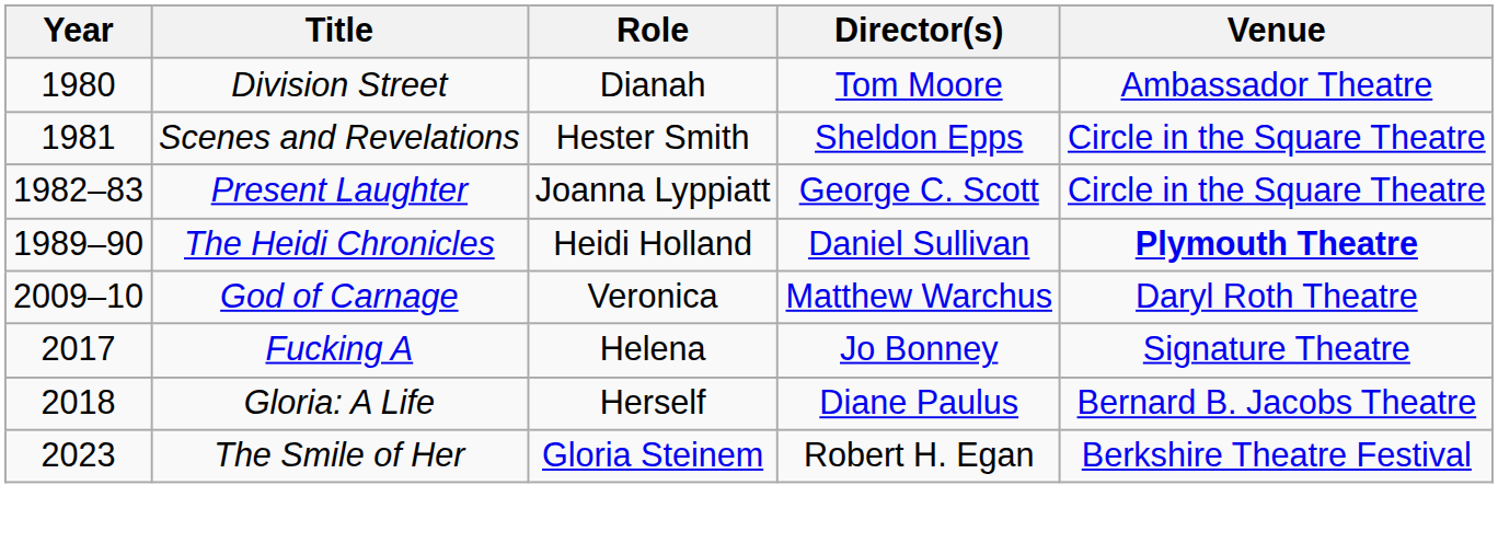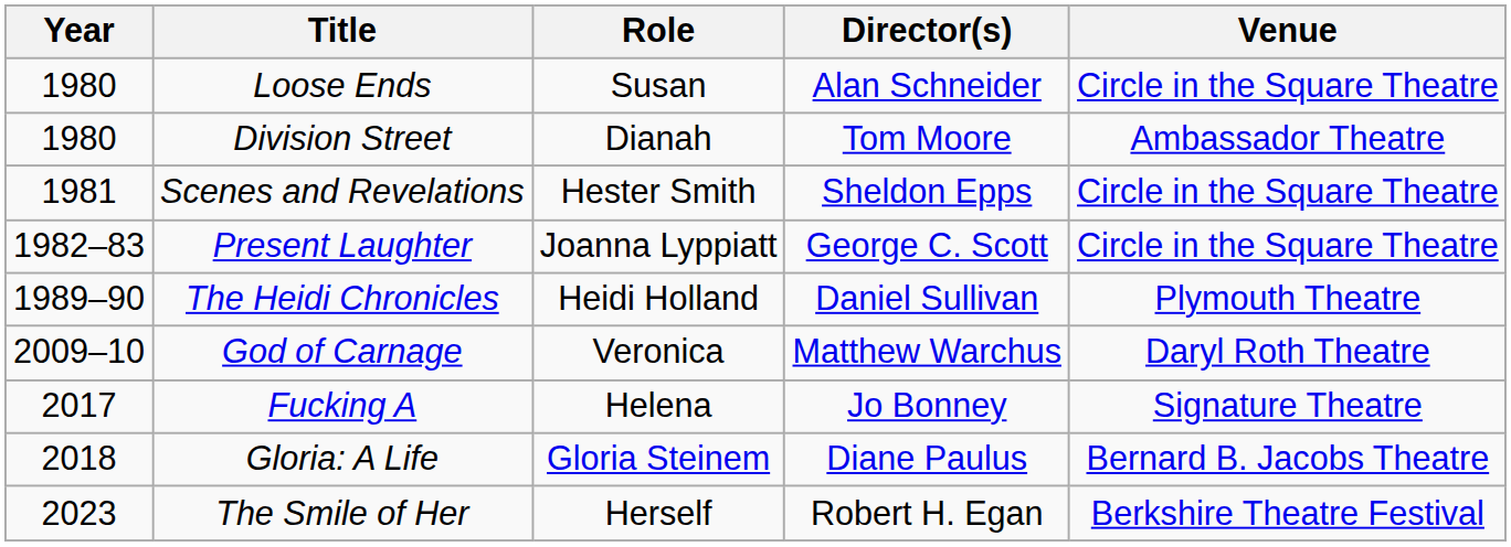+ row: 1980 | Loose Ends | Susan | Alan Schneider | Circle in the Square Theatre
The Heidi Chronicles | Venue: bold -> normal
Gloria: A Life | Role: Herself -> Gloria Steinem
The Smile of Her | Role: Gloria Steinem -> Herself
